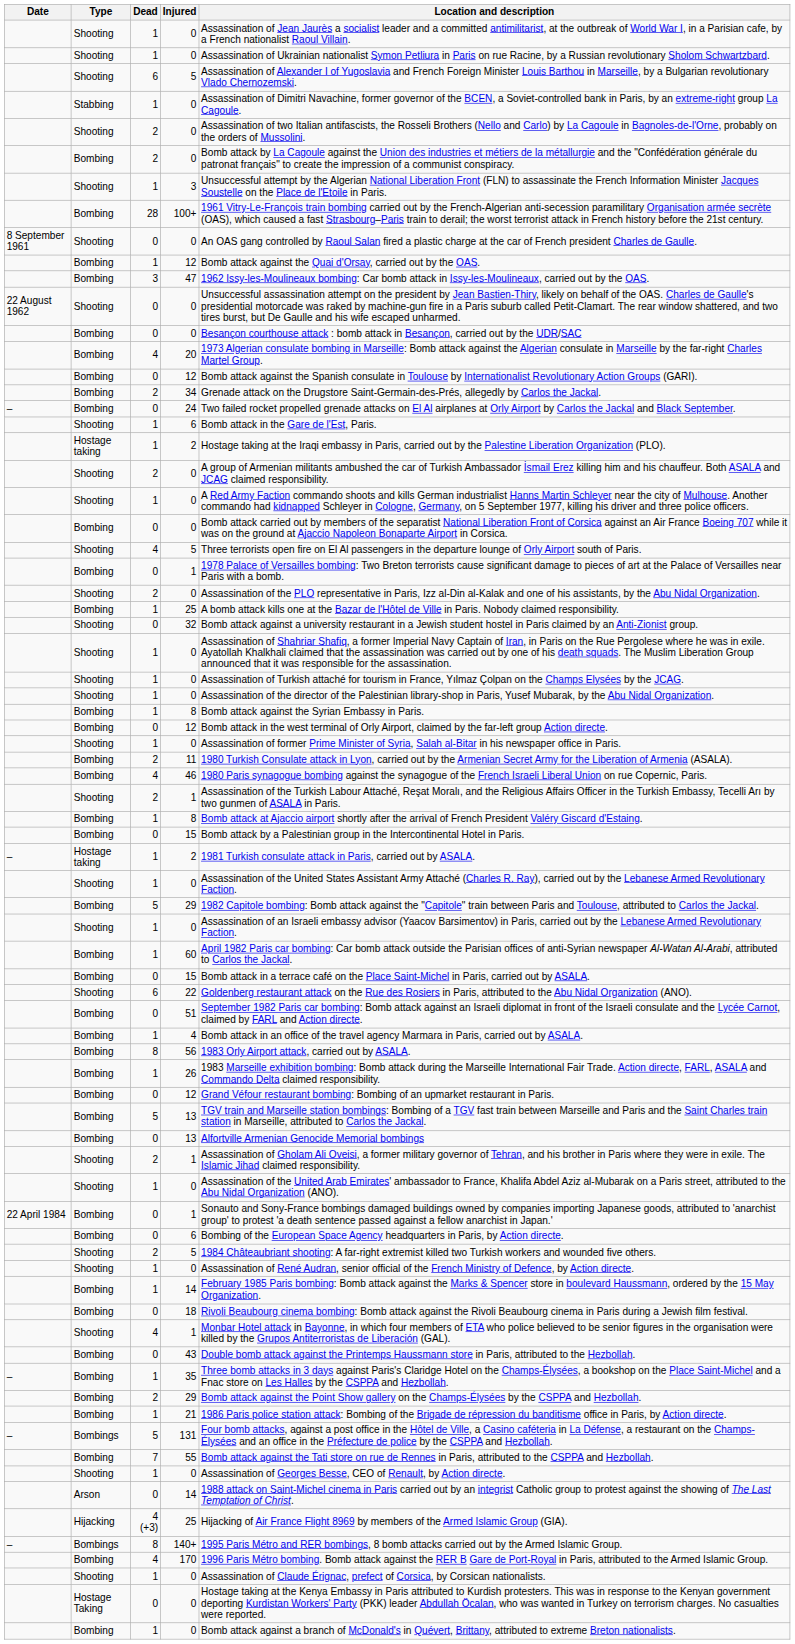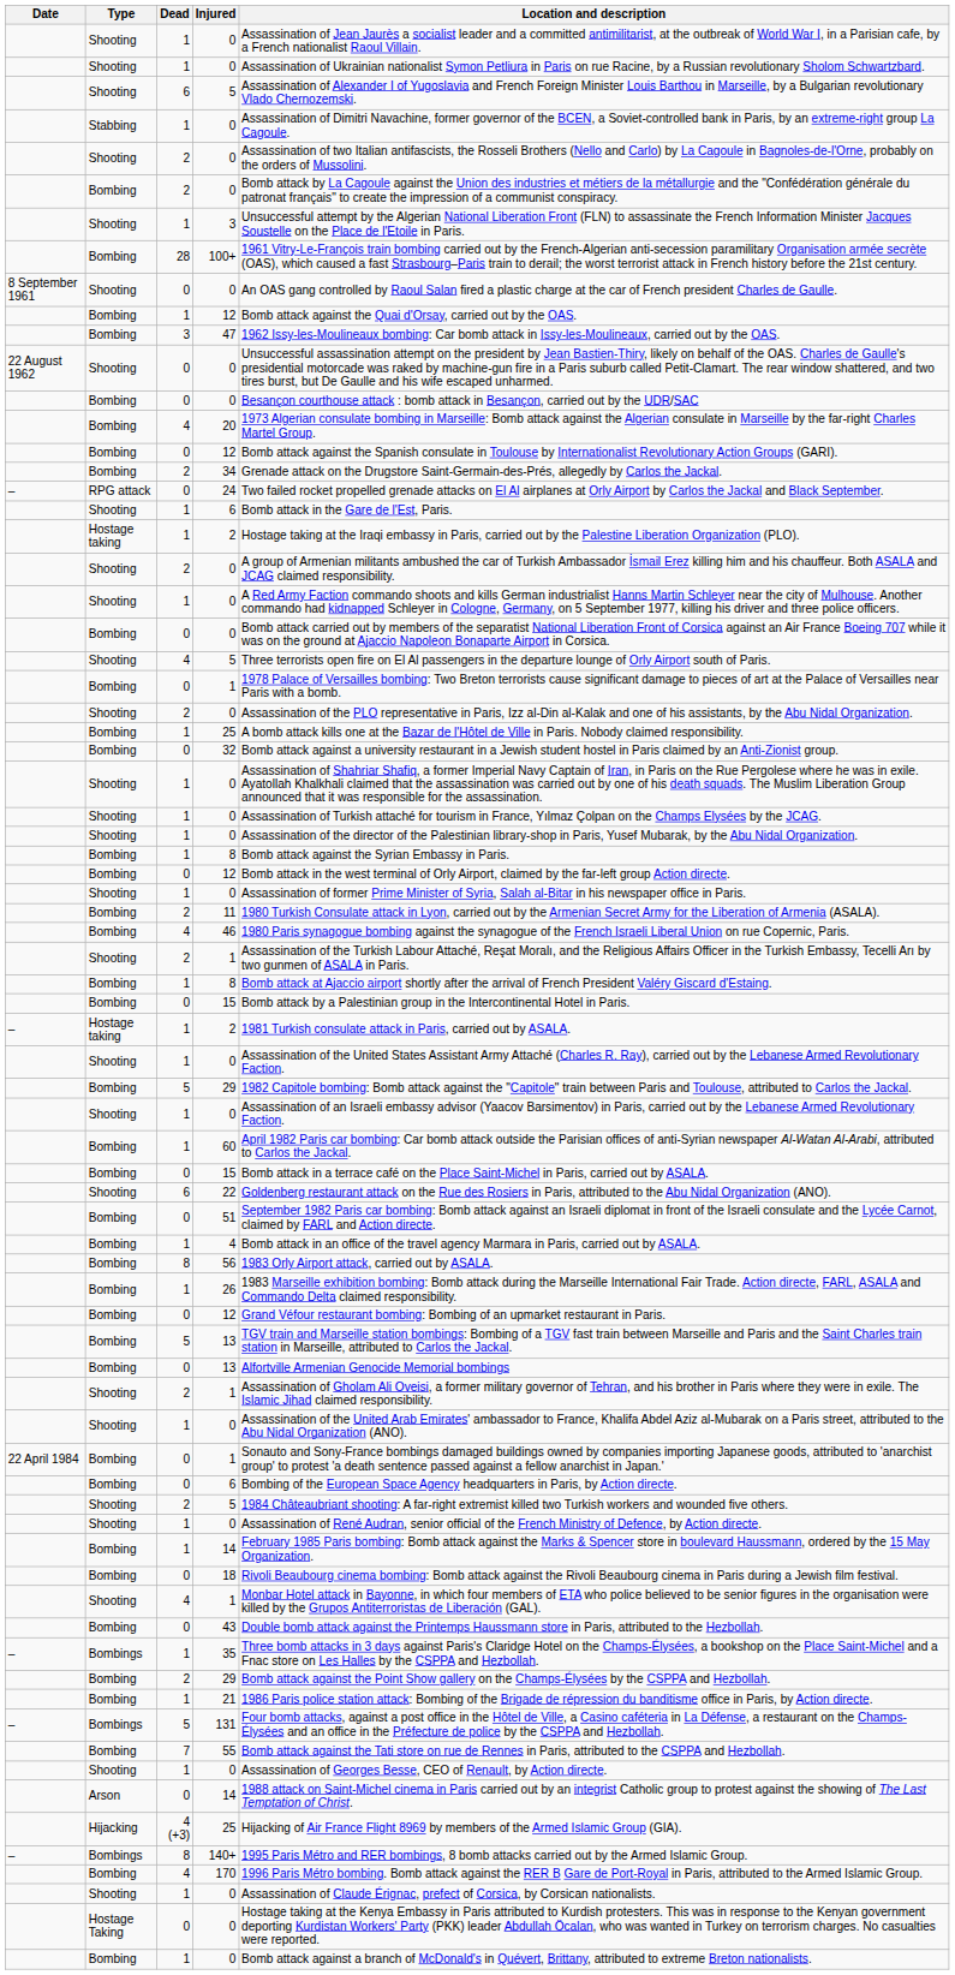24 | Type: Bombing -> RPG attack
32 | Type: Shooting -> Bombing
35 | Type: Bombing -> Bombings
